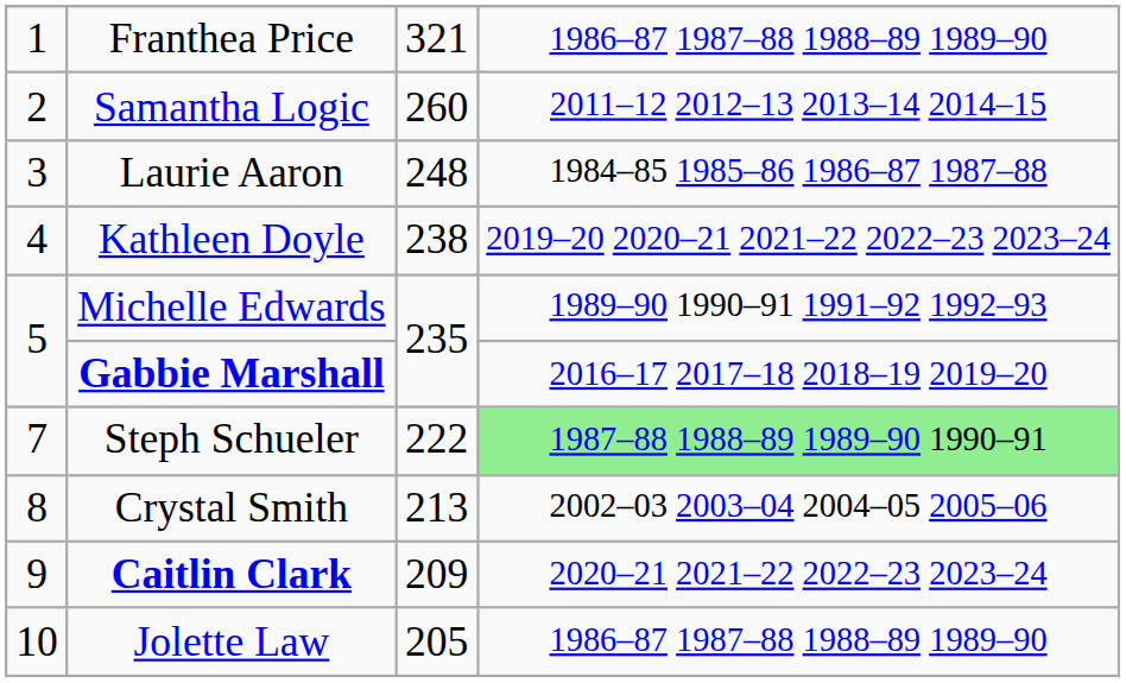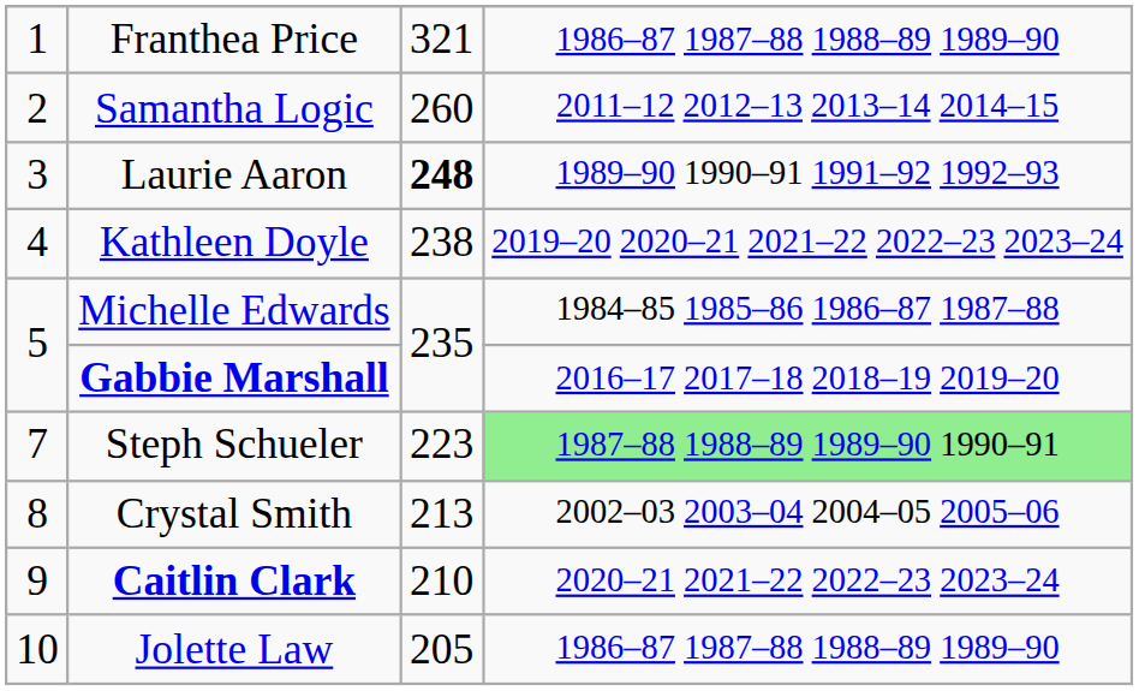Laurie Aaron | column 3: normal -> bold
Laurie Aaron | column 4: 1984–85 1985–86 1986–87 1987–88 -> 1989–90 1990–91 1991–92 1992–93
Michelle Edwards | column 4: 1989–90 1990–91 1991–92 1992–93 -> 1984–85 1985–86 1986–87 1987–88
Steph Schueler | column 3: 222 -> 223
Caitlin Clark | column 3: 209 -> 210
